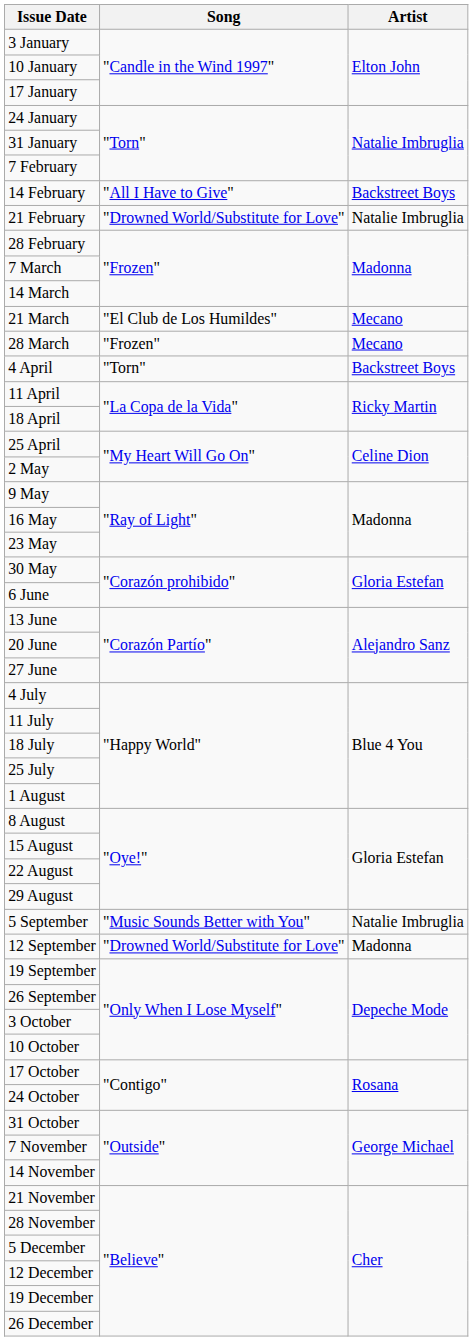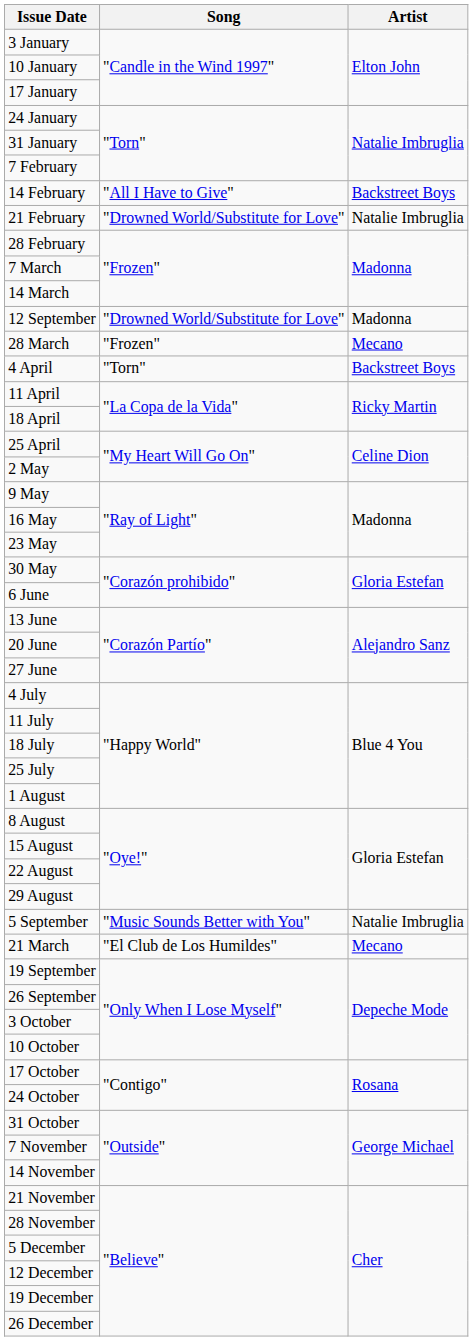rows swapped: 21 March <-> 12 September
